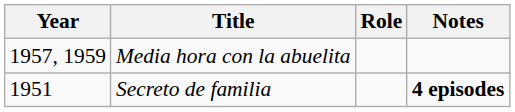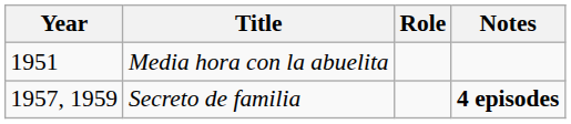Media hora con la abuelita | Year: 1957, 1959 -> 1951
Secreto de familia | Year: 1951 -> 1957, 1959
